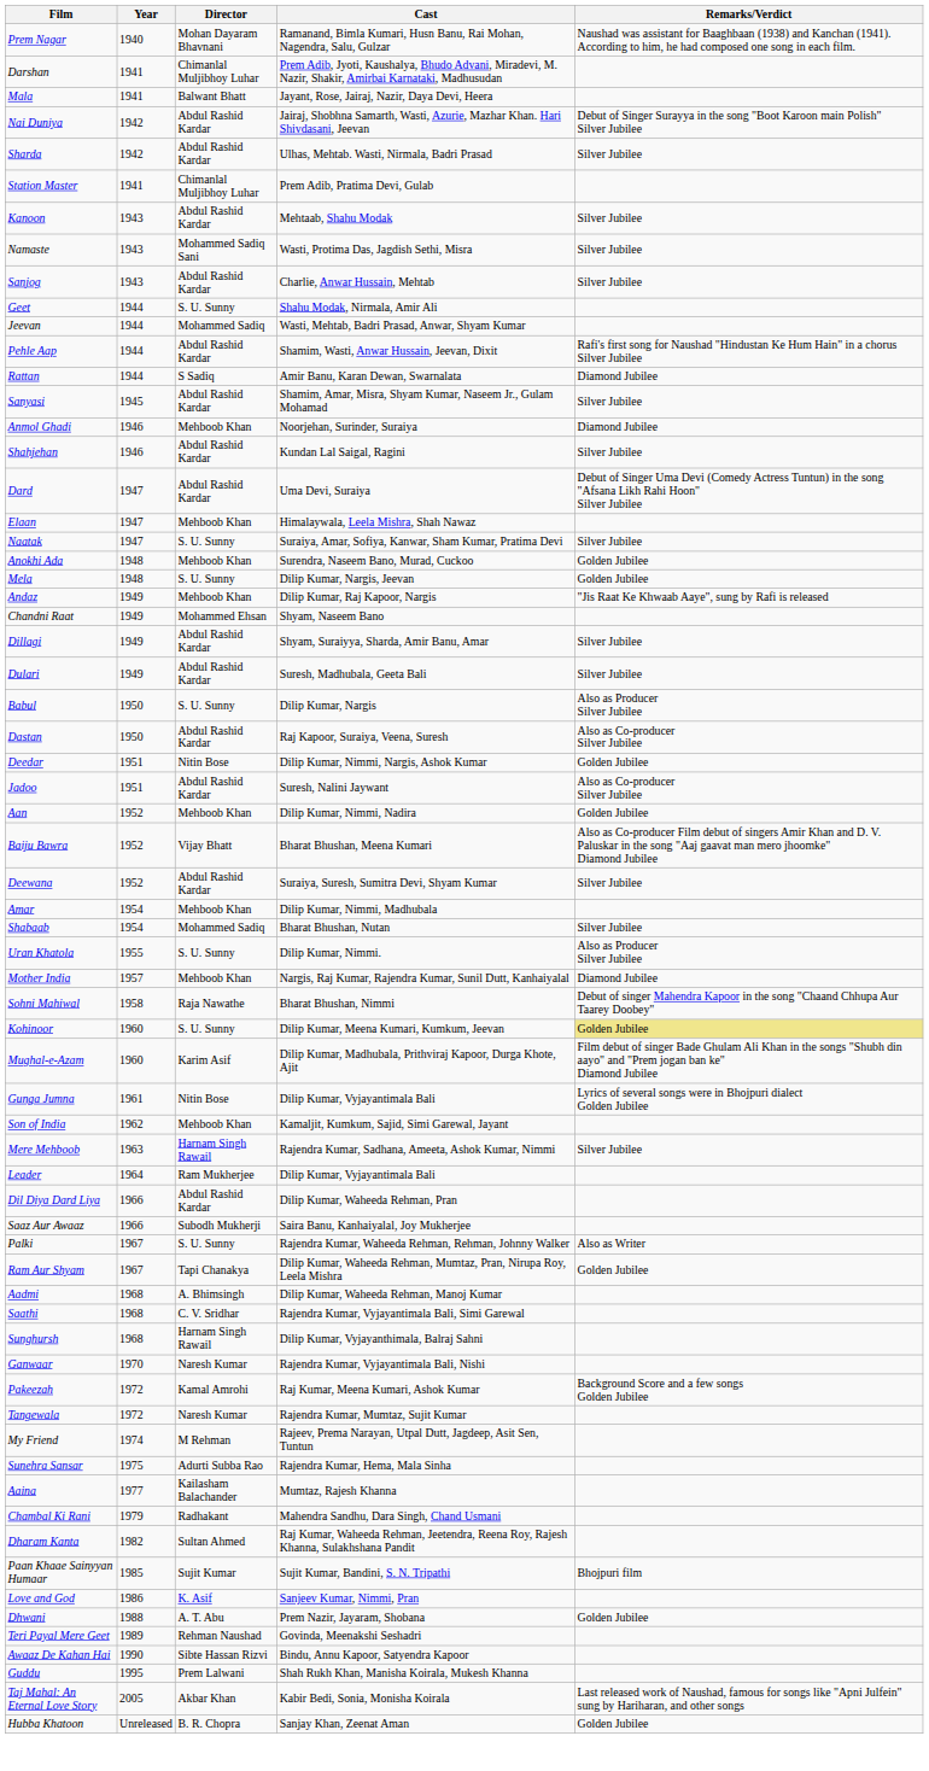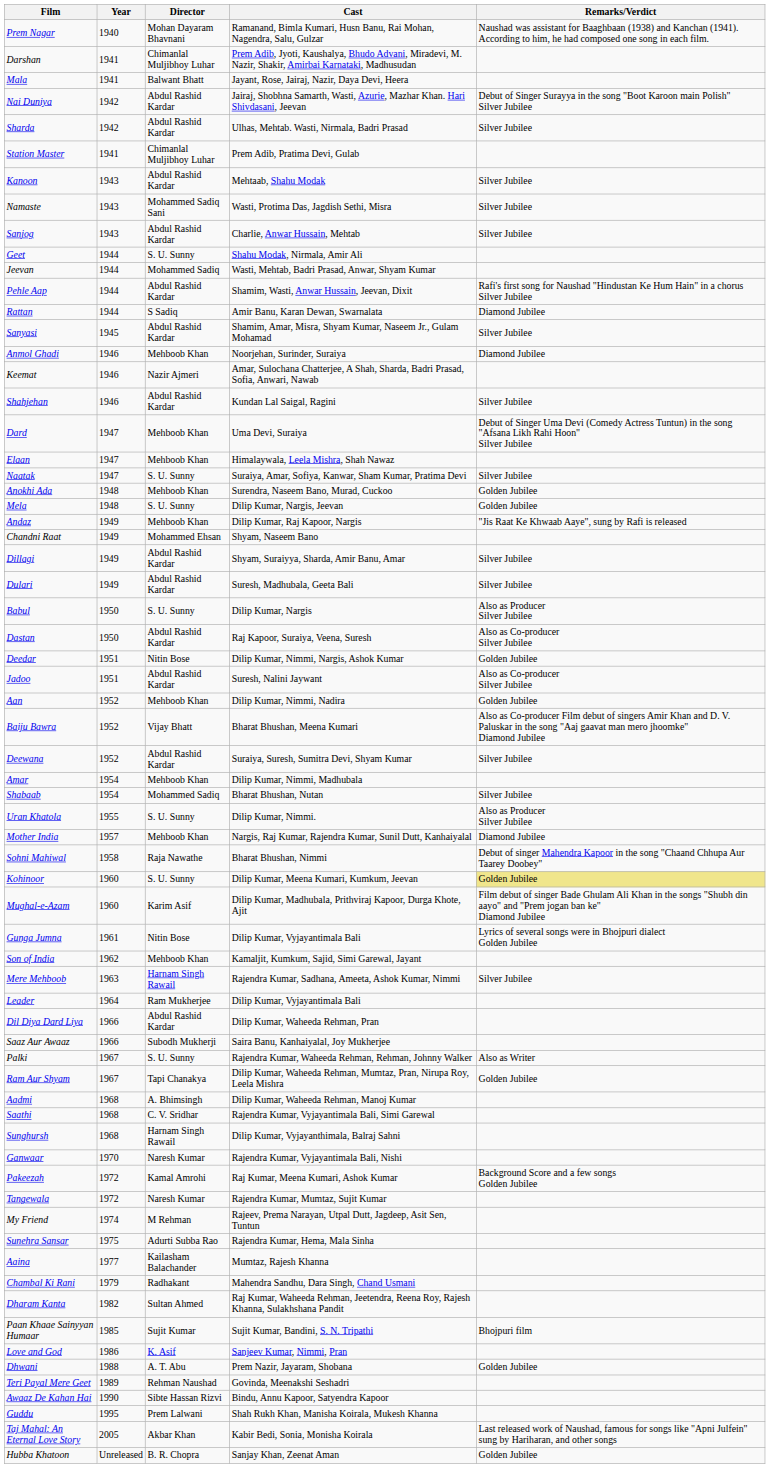+ row: Keemat | 1946 | Nazir Ajmeri | Amar, Sulochana Chatterjee, A Shah, Sharda, Badri Prasad, Sofia, Anwari, Nawab
Dard | Director: Abdul Rashid Kardar -> Mehboob Khan
